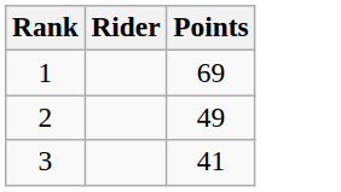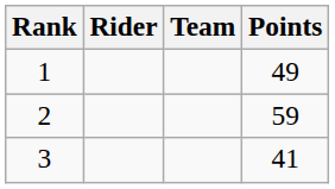+ column: Team
1 | Points: 69 -> 49
2 | Points: 49 -> 59
